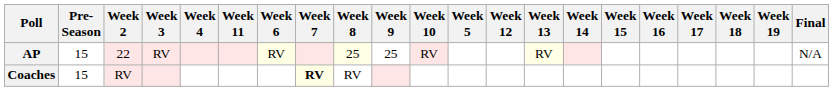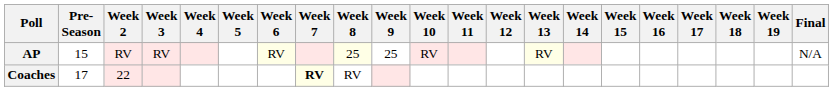columns swapped: Week 5 <-> Week 11
AP | Week 2: 22 -> RV
Coaches | Pre- Season: 15 -> 17
Coaches | Week 2: RV -> 22
